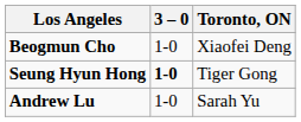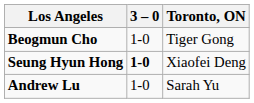Beogmun Cho | Toronto, ON: Xiaofei Deng -> Tiger Gong
Seung Hyun Hong | Toronto, ON: Tiger Gong -> Xiaofei Deng
